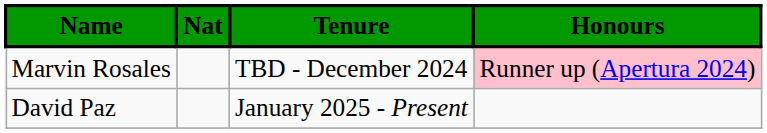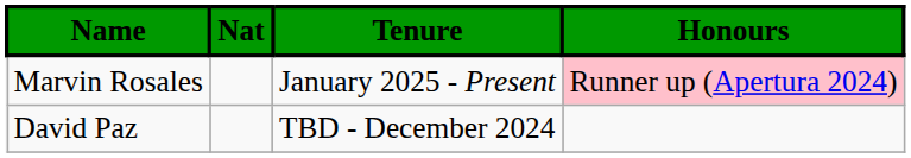Marvin Rosales | Tenure: TBD - December 2024 -> January 2025 - Present
David Paz | Tenure: January 2025 - Present -> TBD - December 2024
